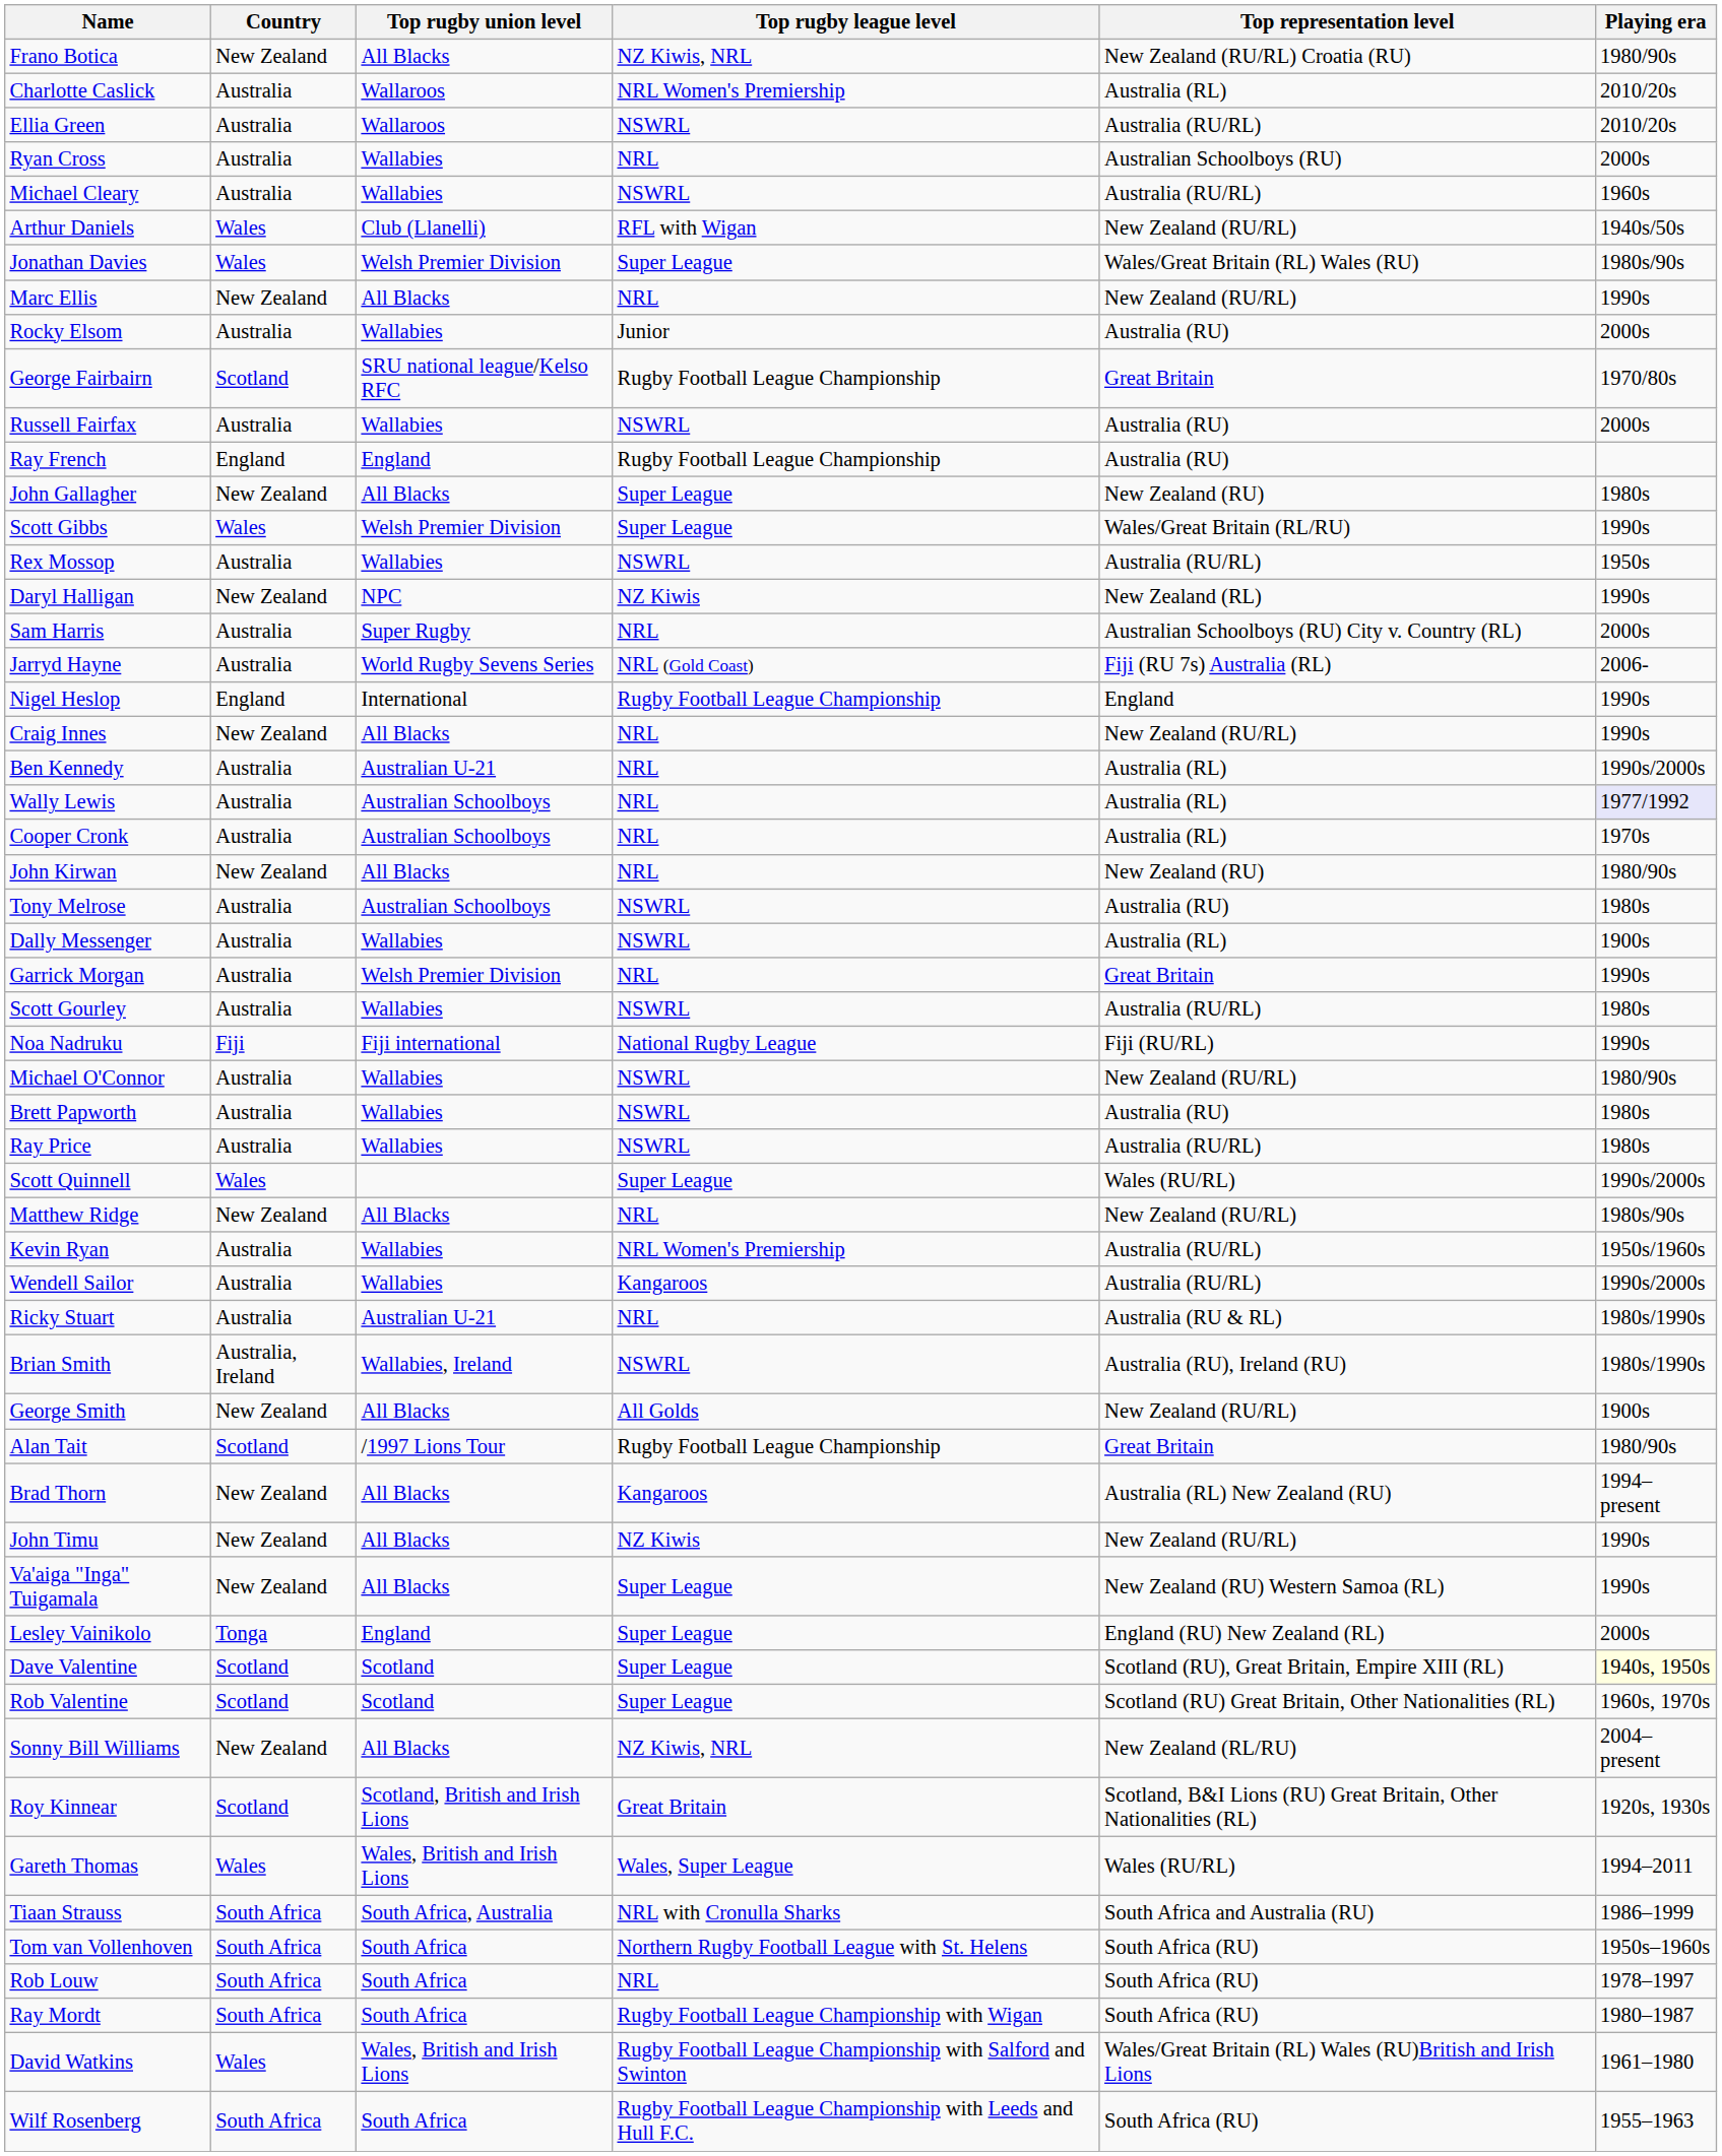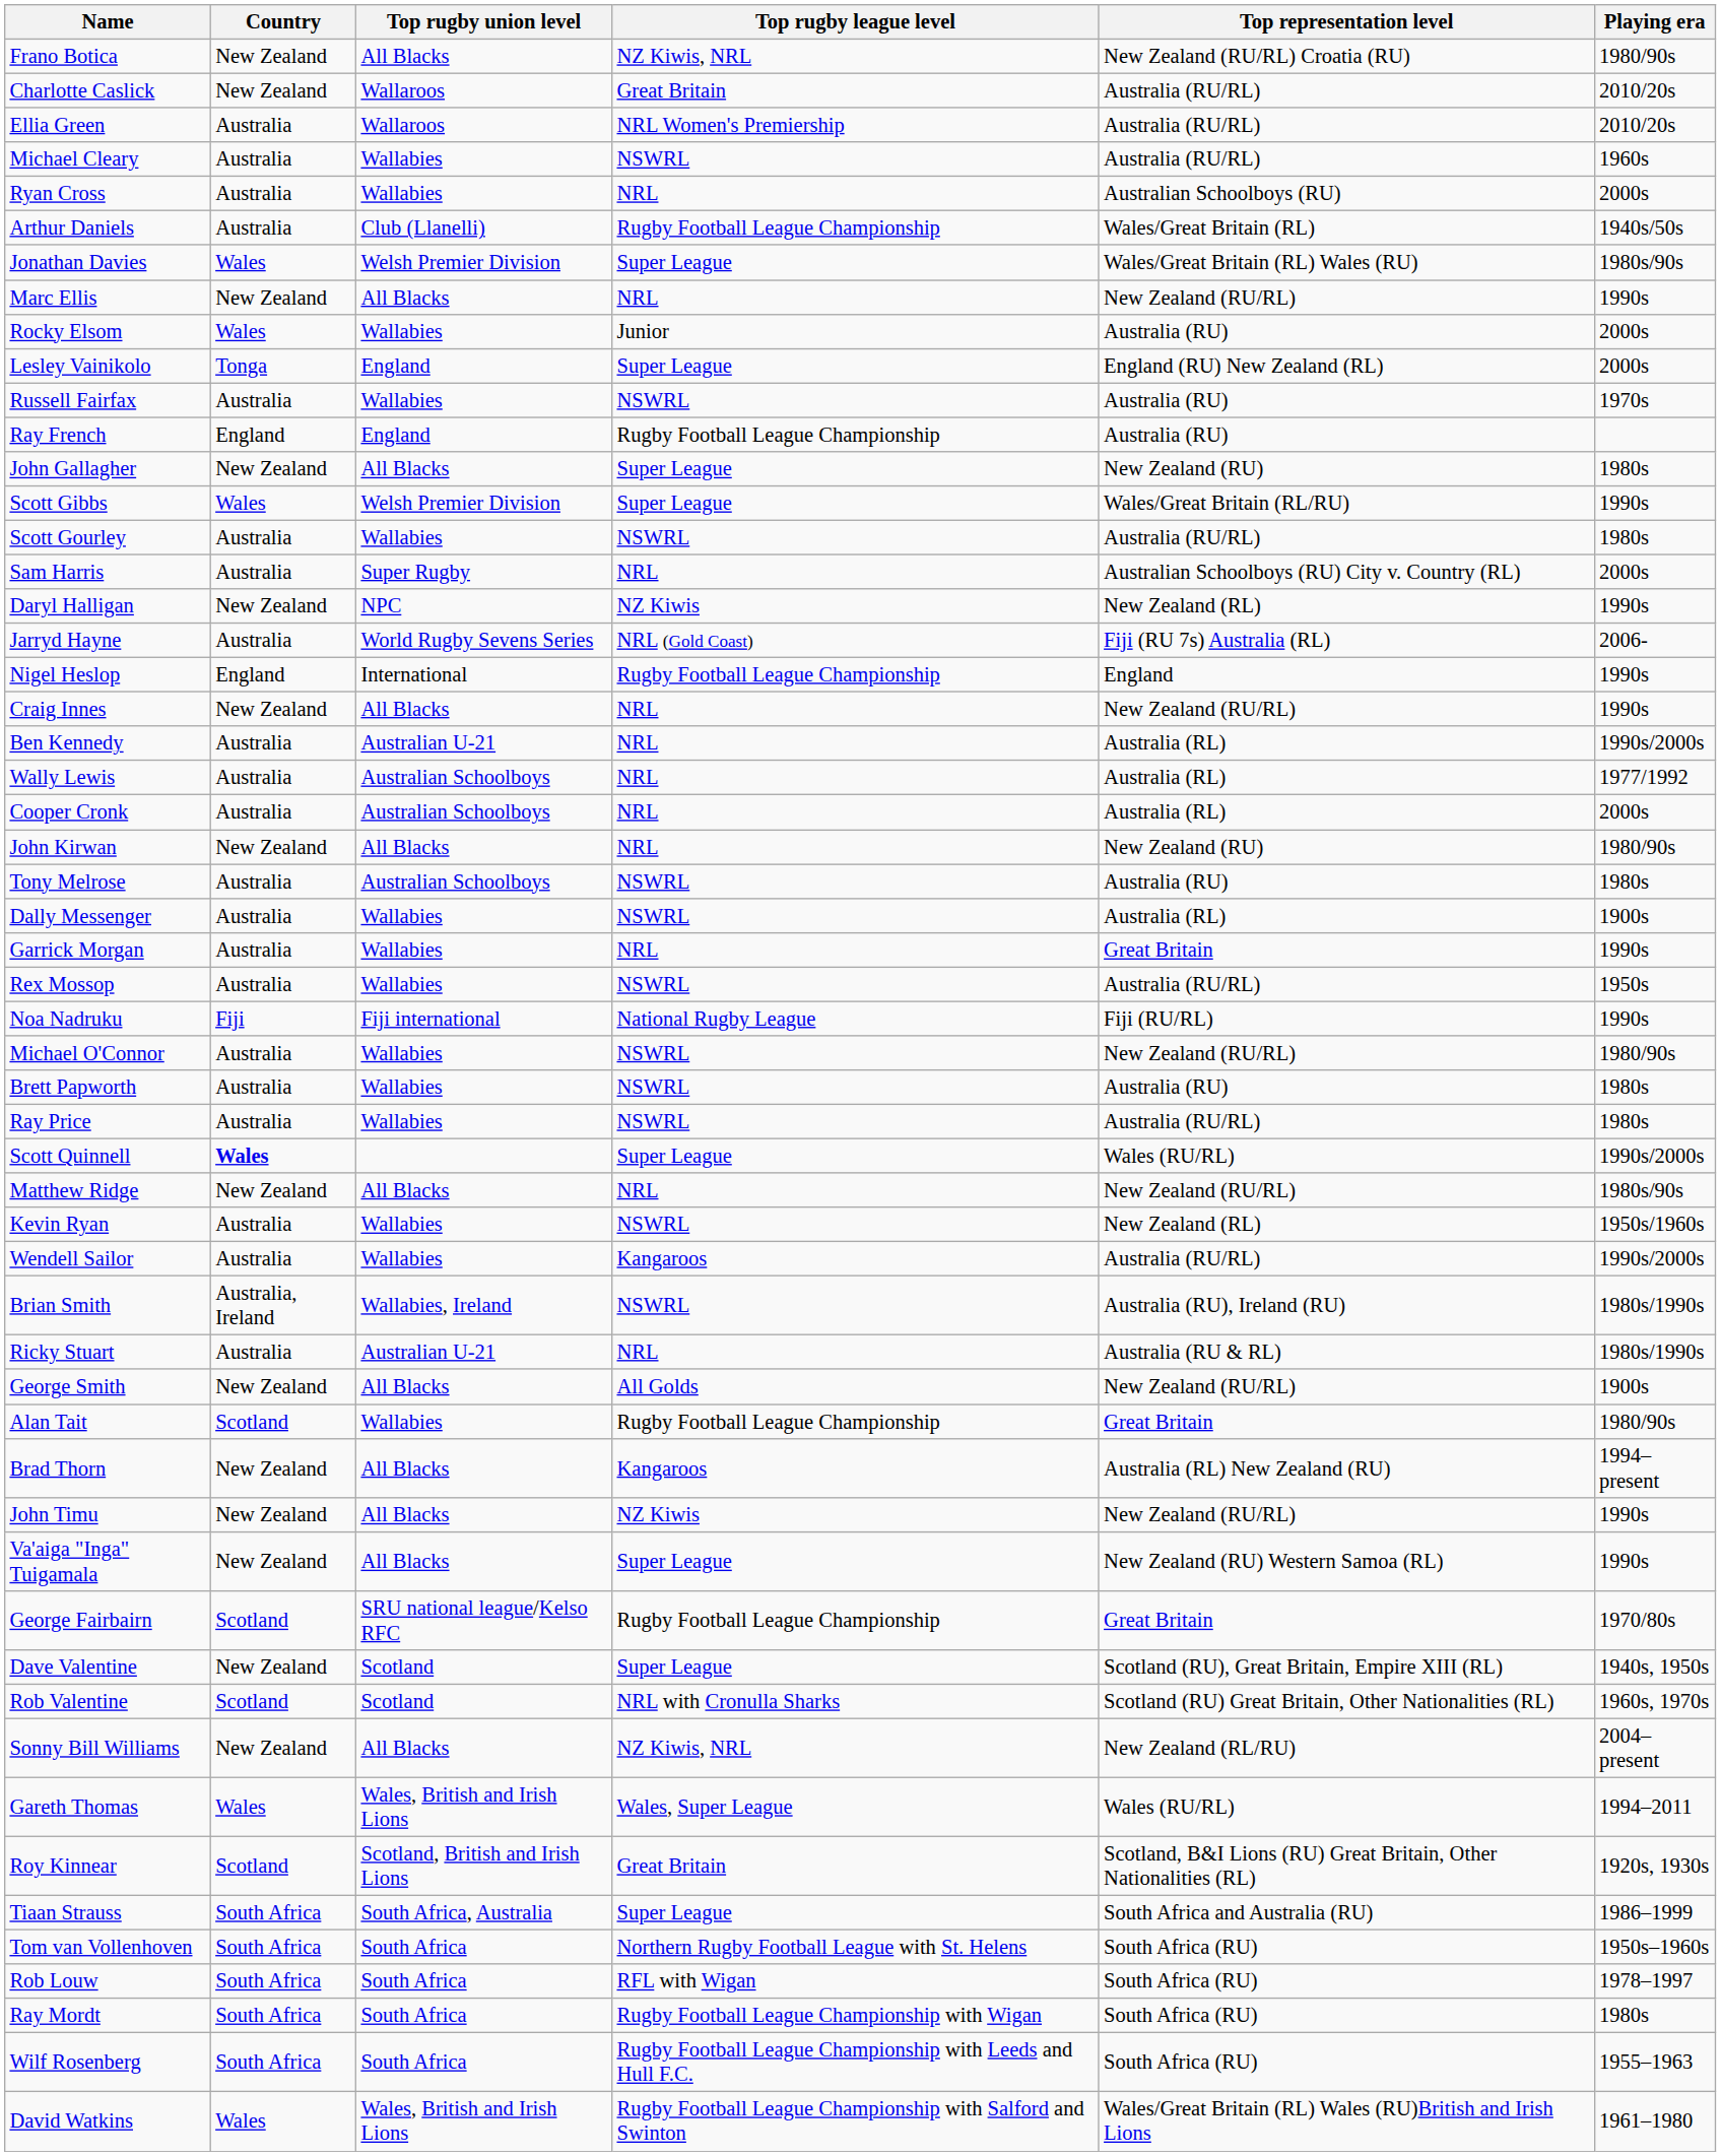Charlotte Caslick | Country: Australia -> New Zealand
Charlotte Caslick | Top rugby league level: NRL Women's Premiership -> Great Britain
Charlotte Caslick | Top representation level: Australia (RL) -> Australia (RU/RL)
Ellia Green | Top rugby league level: NSWRL -> NRL Women's Premiership
rows swapped: Michael Cleary <-> Ryan Cross
Arthur Daniels | Country: Wales -> Australia
Arthur Daniels | Top rugby league level: RFL with Wigan -> Rugby Football League Championship
Arthur Daniels | Top representation level: New Zealand (RU/RL) -> Wales/Great Britain (RL)
Rocky Elsom | Country: Australia -> Wales
rows swapped: George Fairbairn <-> Lesley Vainikolo
Russell Fairfax | Playing era: 2000s -> 1970s
rows swapped: Scott Gourley <-> Rex Mossop
rows swapped: Daryl Halligan <-> Sam Harris
Wally Lewis | Playing era: lavender background -> no background
Cooper Cronk | Playing era: 1970s -> 2000s
Garrick Morgan | Top rugby union level: Welsh Premier Division -> Wallabies
Scott Quinnell | Country: normal -> bold
Kevin Ryan | Top rugby league level: NRL Women's Premiership -> NSWRL
Kevin Ryan | Top representation level: Australia (RU/RL) -> New Zealand (RL)
rows swapped: Brian Smith <-> Ricky Stuart
Alan Tait | Top rugby union level: /1997 Lions Tour -> Wallabies
Dave Valentine | Country: Scotland -> New Zealand
Dave Valentine | Playing era: lightyellow background -> no background
Rob Valentine | Top rugby league level: Super League -> NRL with Cronulla Sharks
rows swapped: Roy Kinnear <-> Gareth Thomas
Tiaan Strauss | Top rugby league level: NRL with Cronulla Sharks -> Super League
Rob Louw | Top rugby league level: NRL -> RFL with Wigan
Ray Mordt | Playing era: 1980–1987 -> 1980s
rows swapped: Wilf Rosenberg <-> David Watkins
